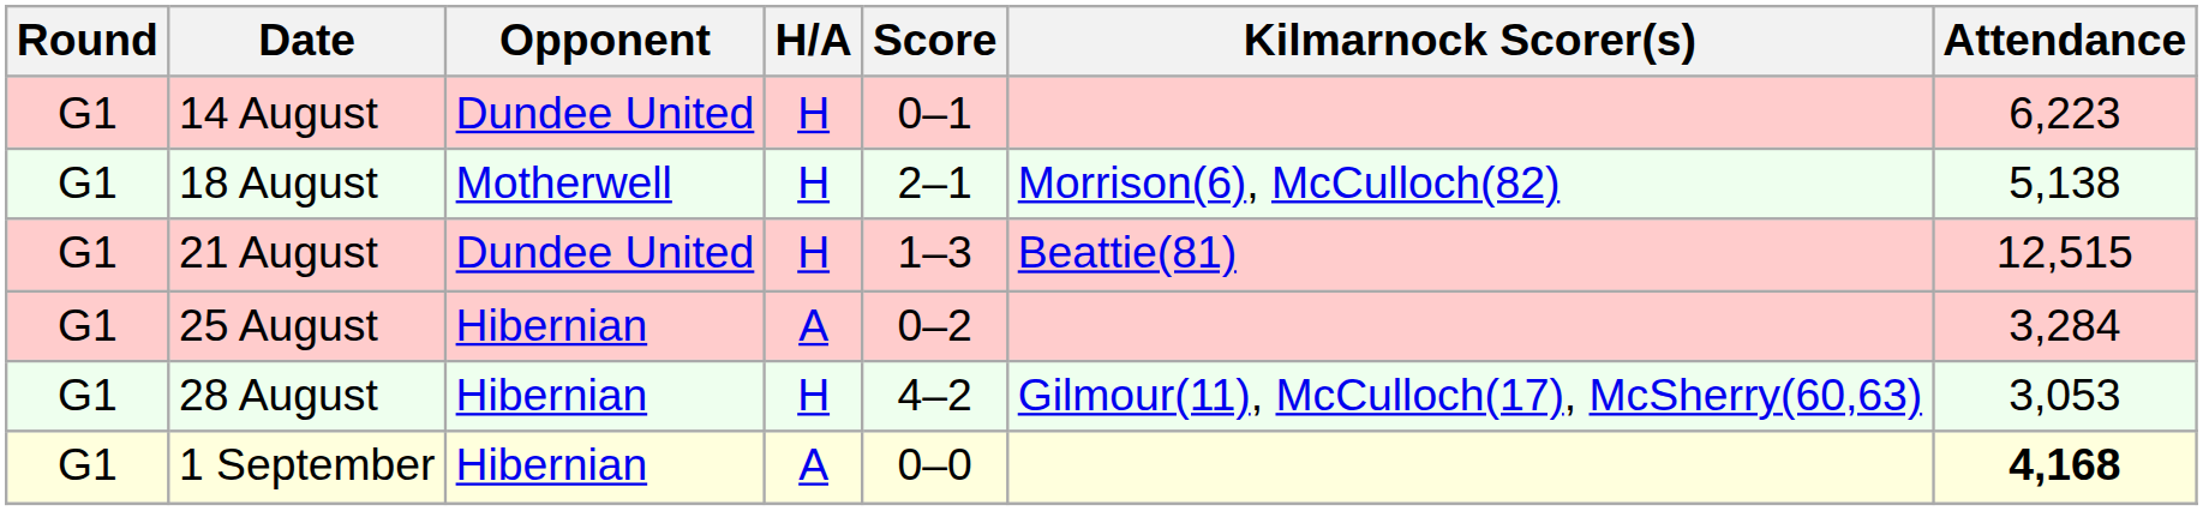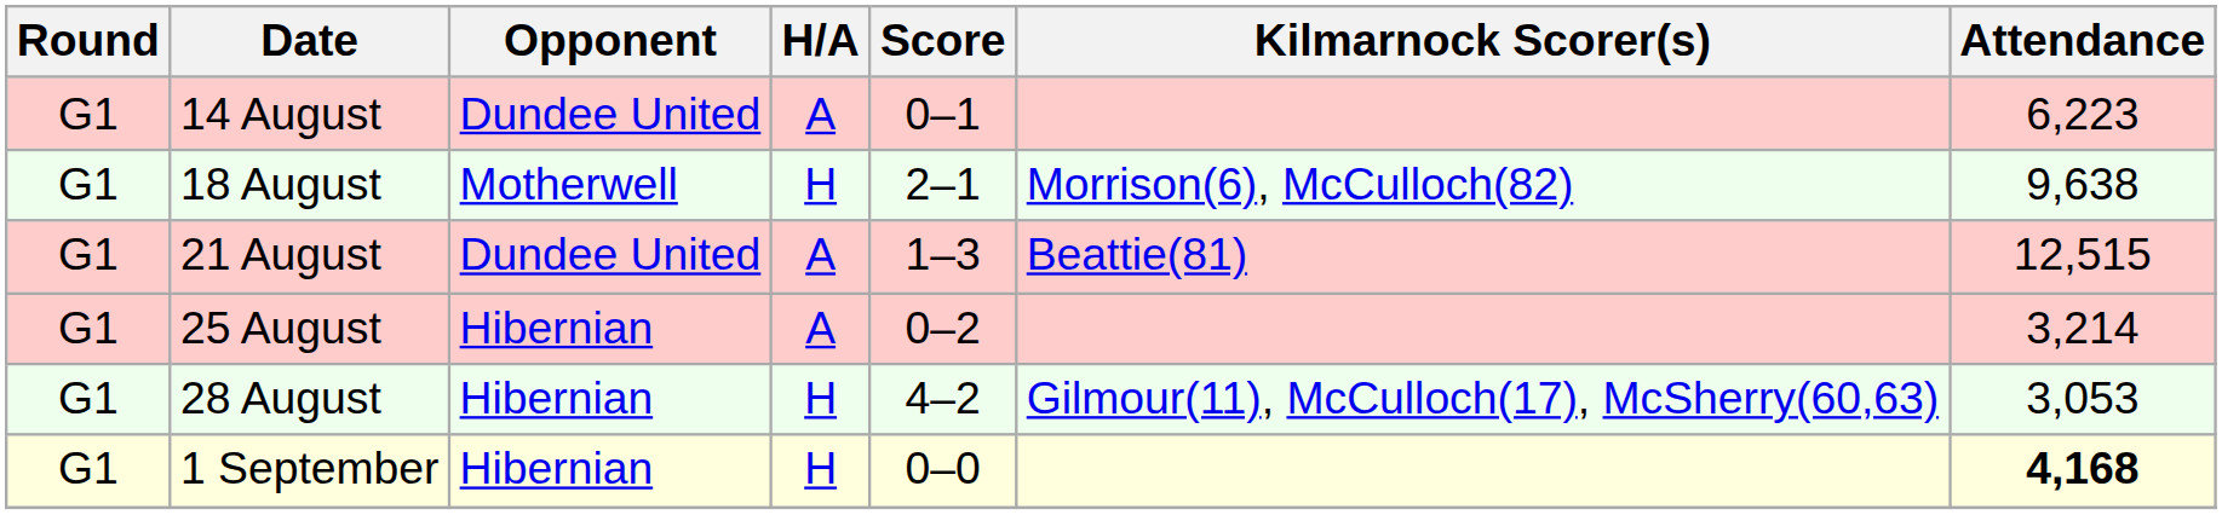14 August | H/A: H -> A
18 August | Attendance: 5,138 -> 9,638
21 August | H/A: H -> A
25 August | Attendance: 3,284 -> 3,214
1 September | H/A: A -> H
